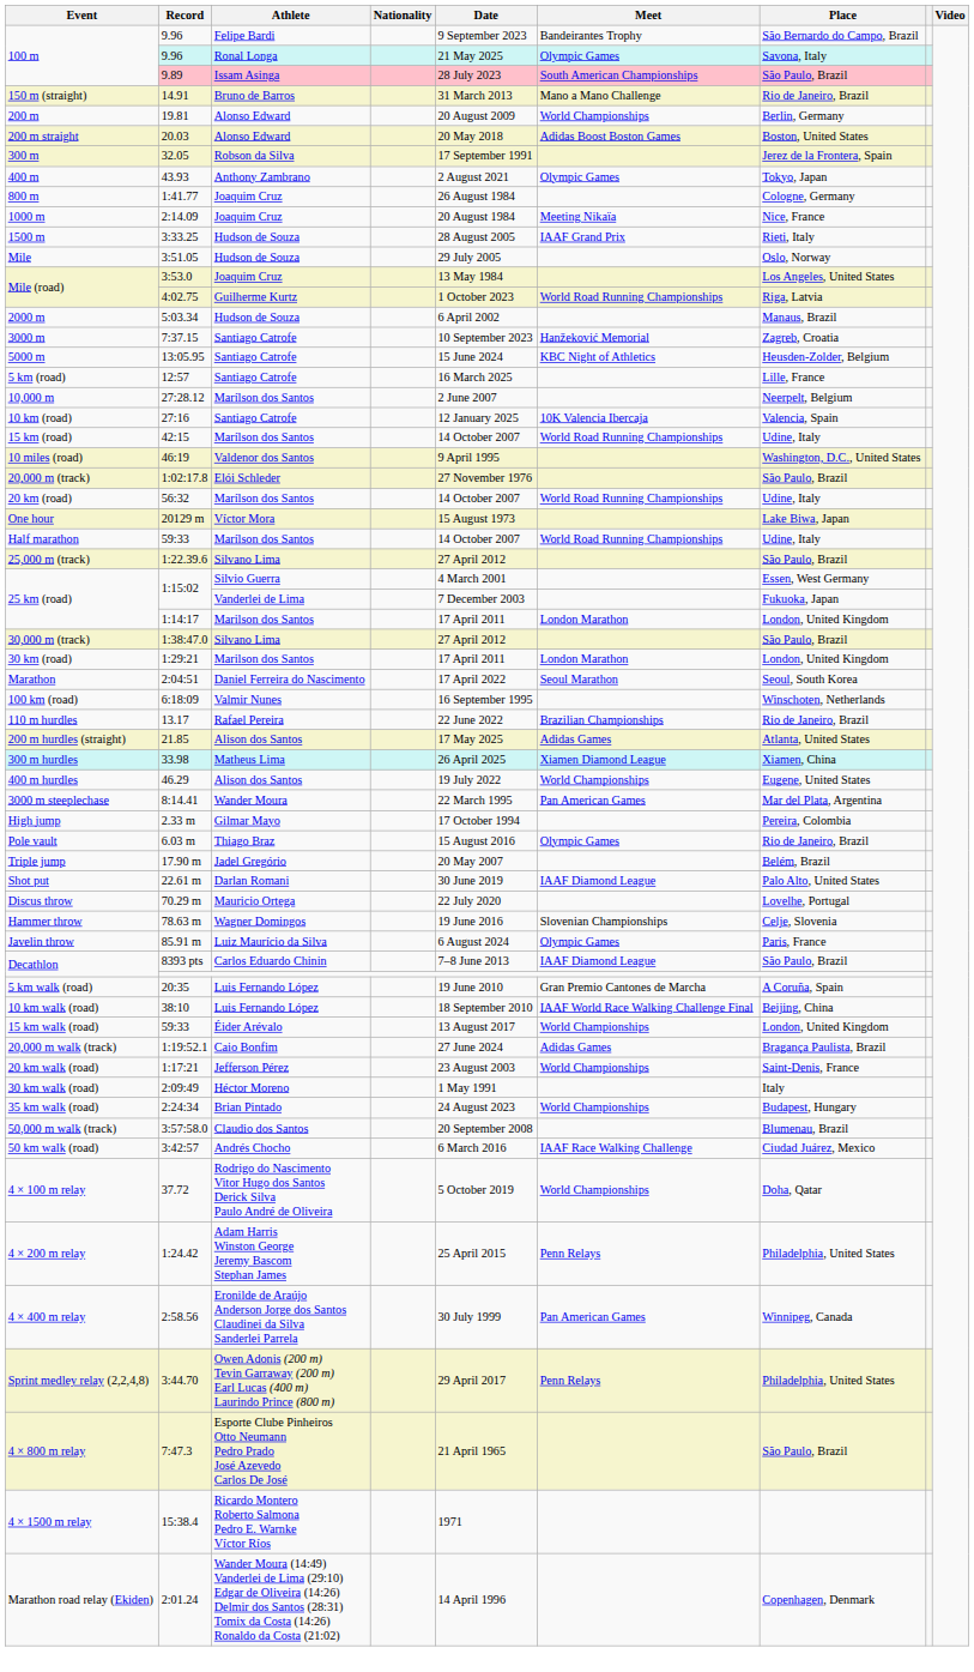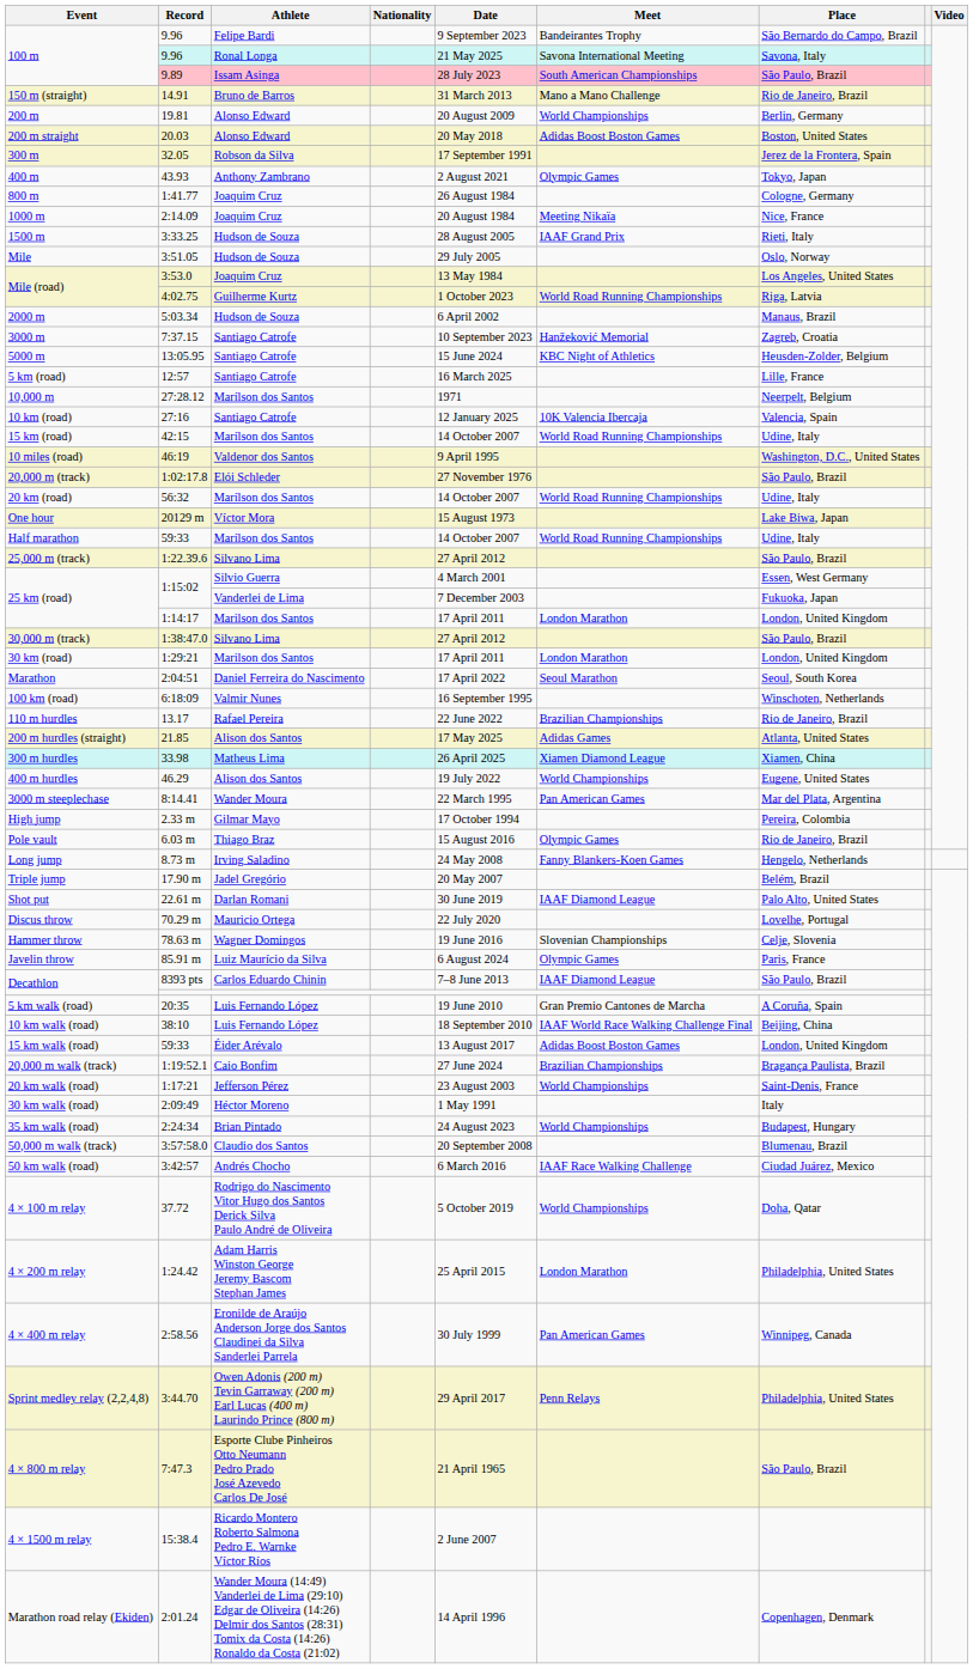100 m / Ronal Longa | Meet: Olympic Games -> Savona International Meeting
10,000 m | Date: 2 June 2007 -> 1971
+ row: Long jump | 8.73 m | Irving Saladino | 24 May 2008 | Fanny Blankers-Koen Games | Hengelo, Netherlands
15 km walk (road) | Meet: World Championships -> Adidas Boost Boston Games
20,000 m walk (track) | Meet: Adidas Games -> Brazilian Championships
4 × 200 m relay | Meet: Penn Relays -> London Marathon
4 × 1500 m relay | Date: 1971 -> 2 June 2007
